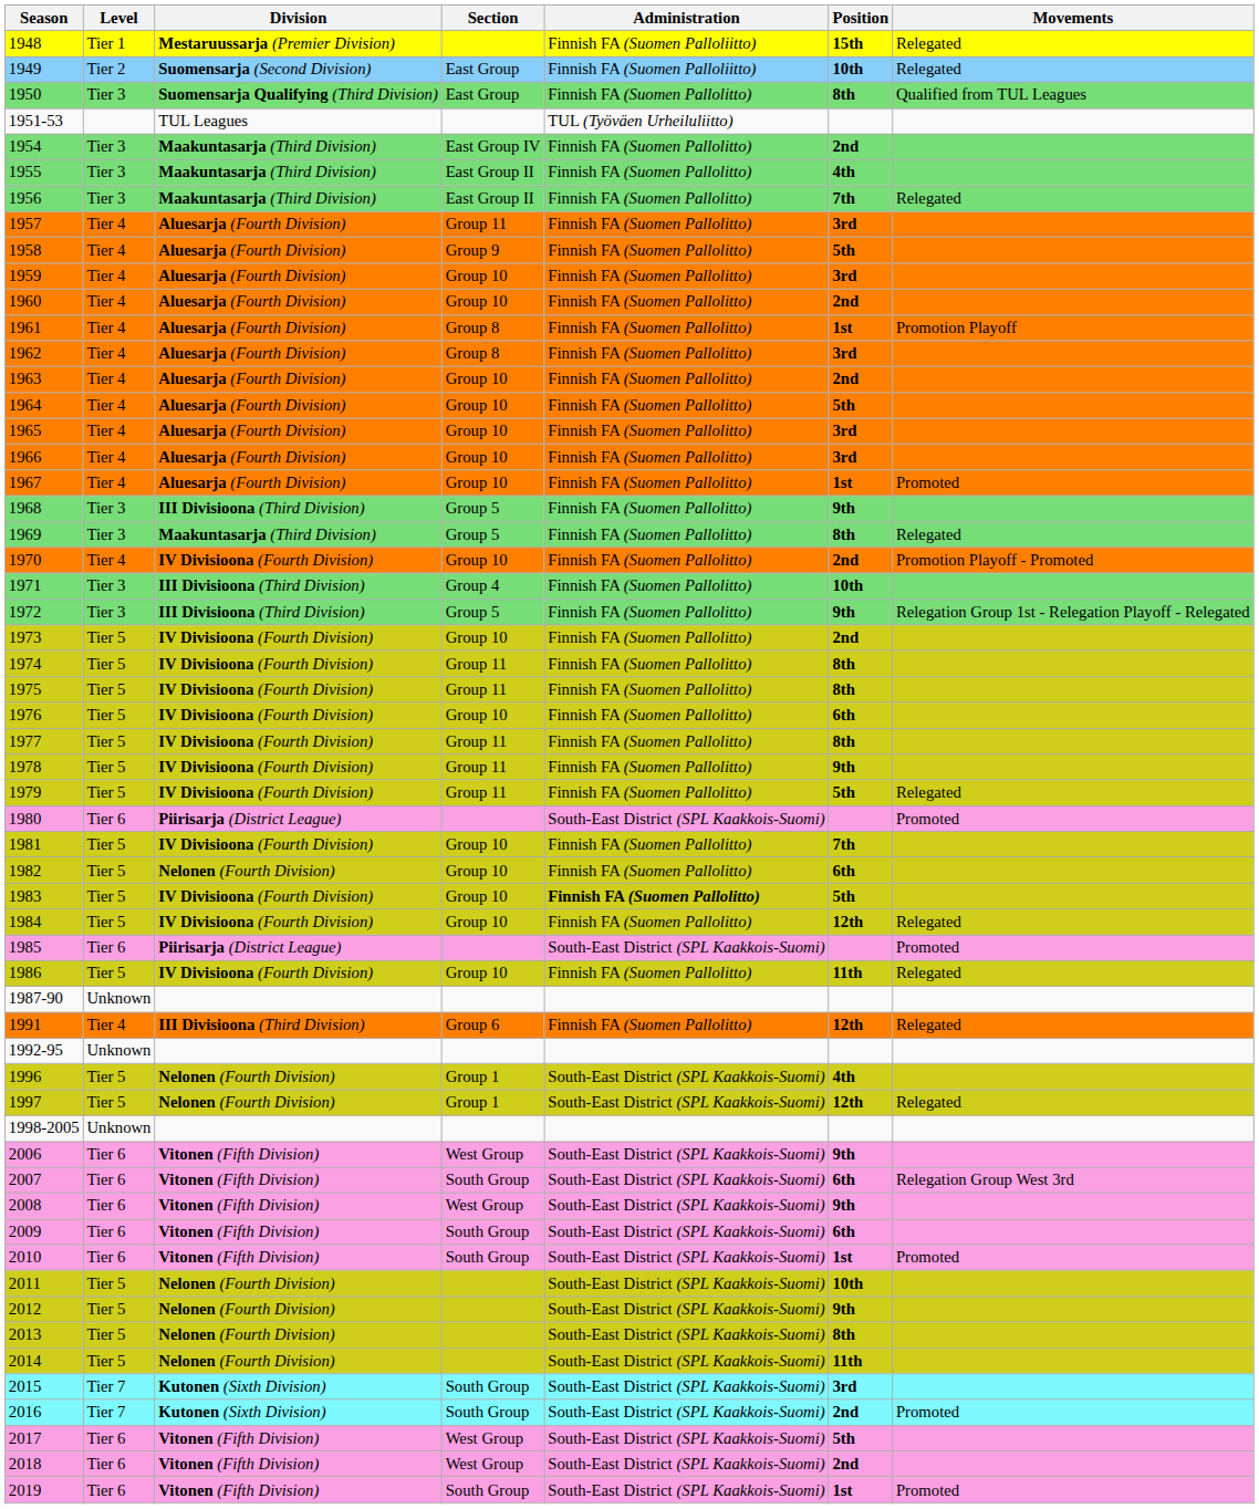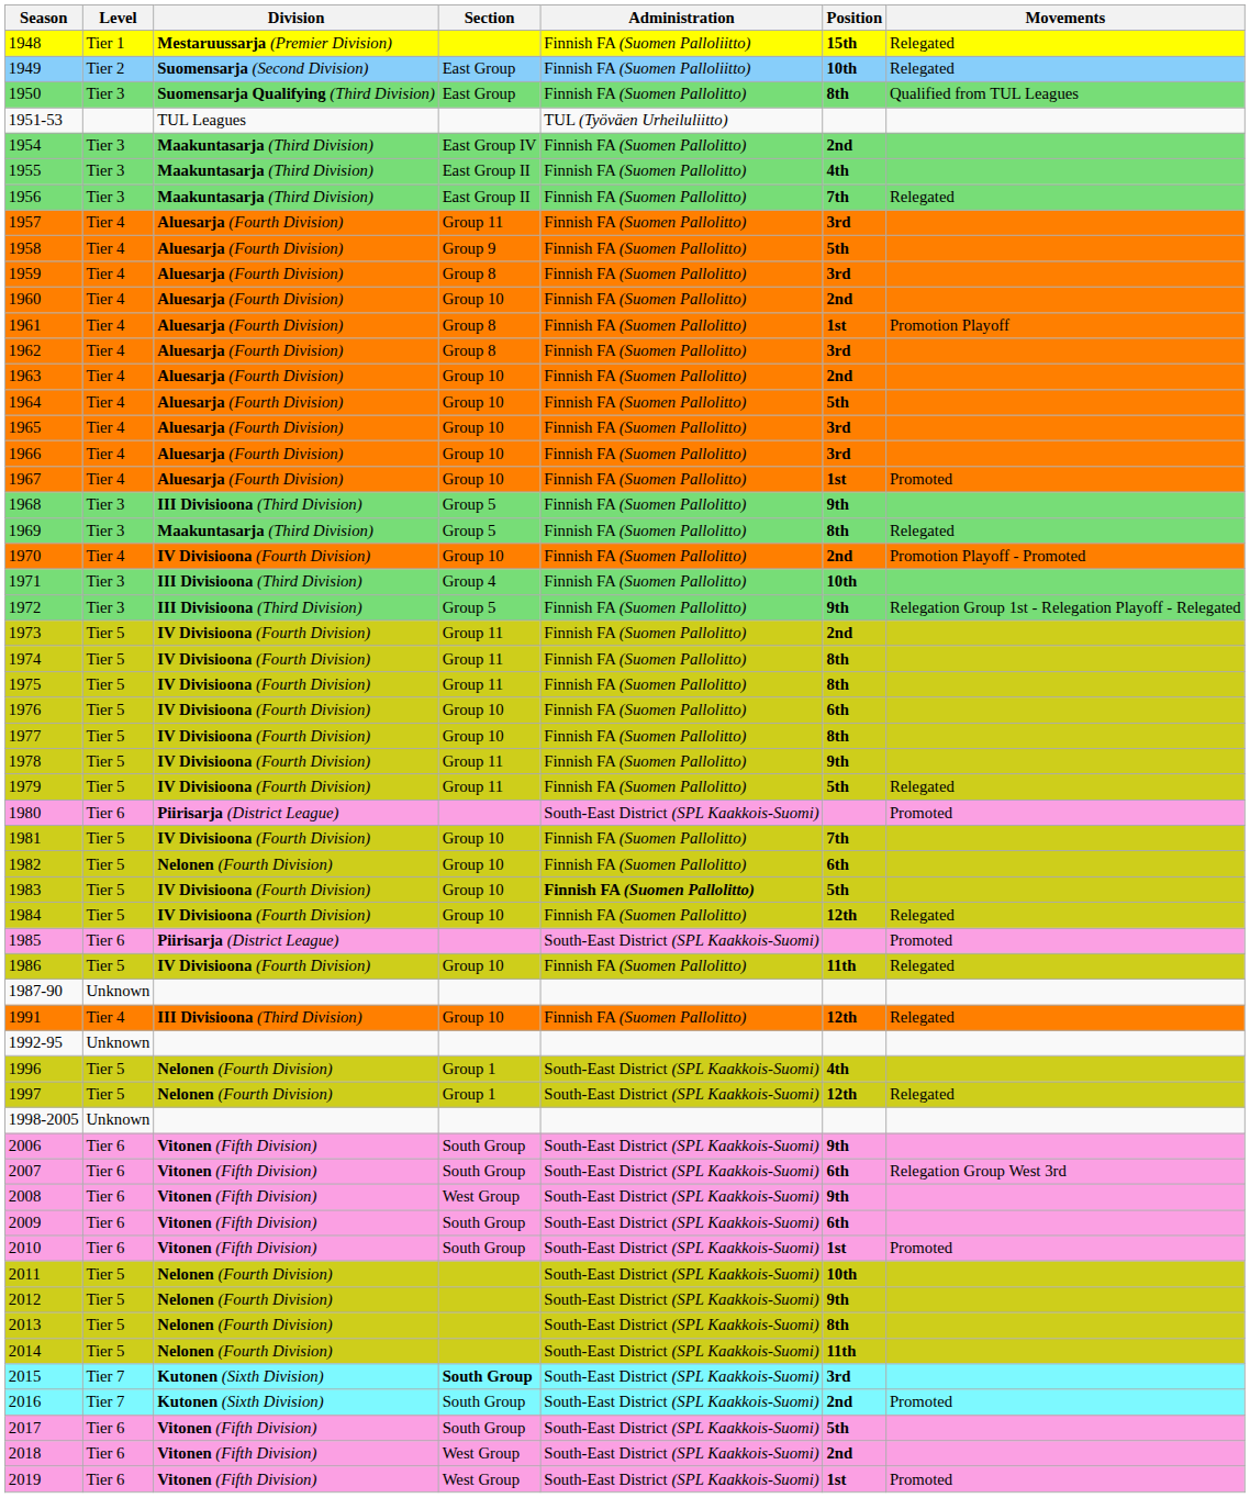1959 | Section: Group 10 -> Group 8
1973 | Section: Group 10 -> Group 11
1977 | Section: Group 11 -> Group 10
1991 | Section: Group 6 -> Group 10
2006 | Section: West Group -> South Group
2015 | Section: normal -> bold
2017 | Section: West Group -> South Group
2019 | Section: South Group -> West Group
